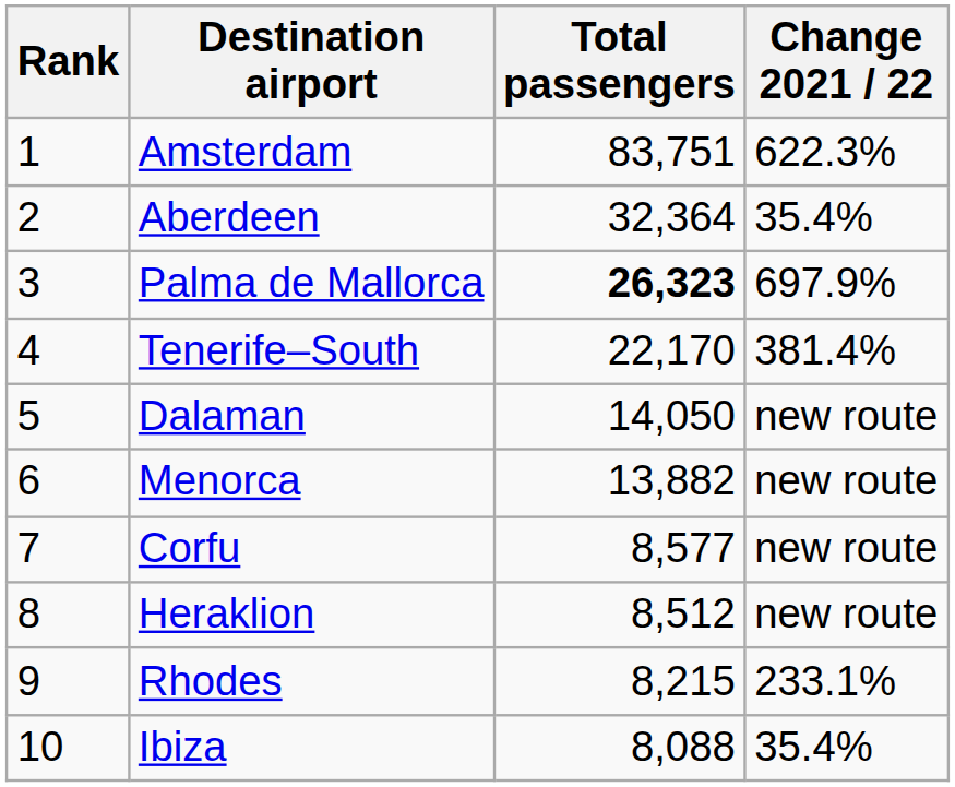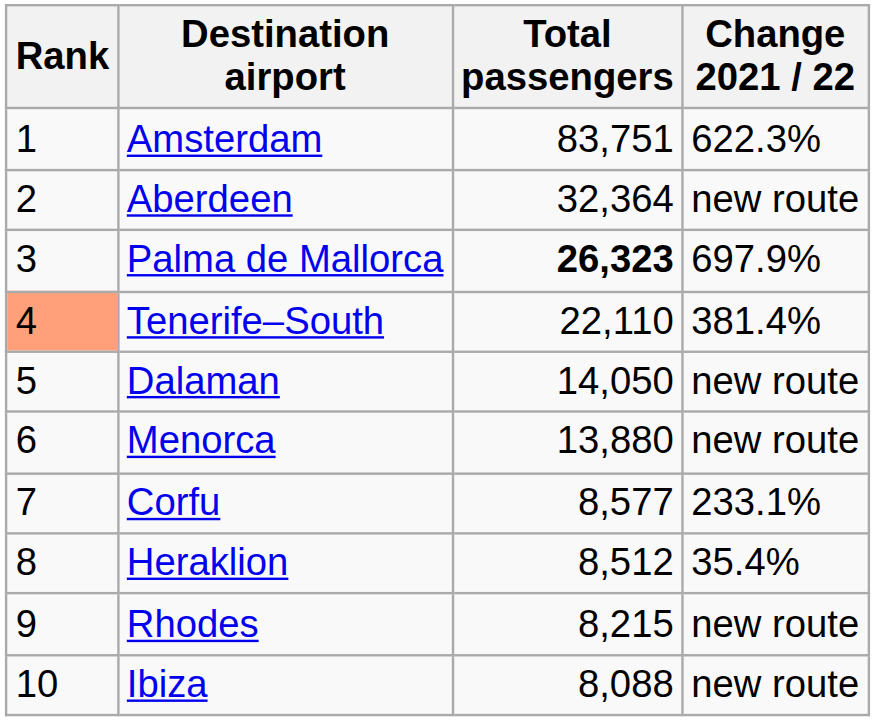Aberdeen | Change 2021 / 22: 35.4% -> new route
Tenerife–South | Rank: no background -> lightsalmon background
Tenerife–South | Total passengers: 22,170 -> 22,110
Menorca | Total passengers: 13,882 -> 13,880
Corfu | Change 2021 / 22: new route -> 233.1%
Heraklion | Change 2021 / 22: new route -> 35.4%
Rhodes | Change 2021 / 22: 233.1% -> new route
Ibiza | Change 2021 / 22: 35.4% -> new route
